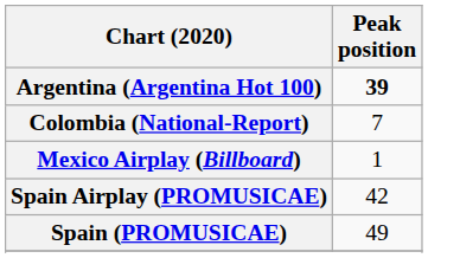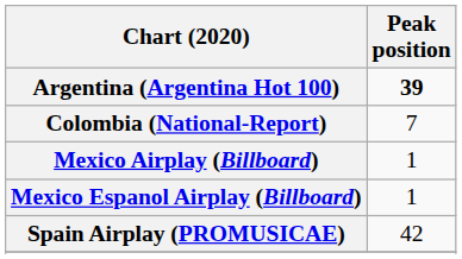+ row: Mexico Espanol Airplay (Billboard) | 1
- row: Spain (PROMUSICAE) | 49
